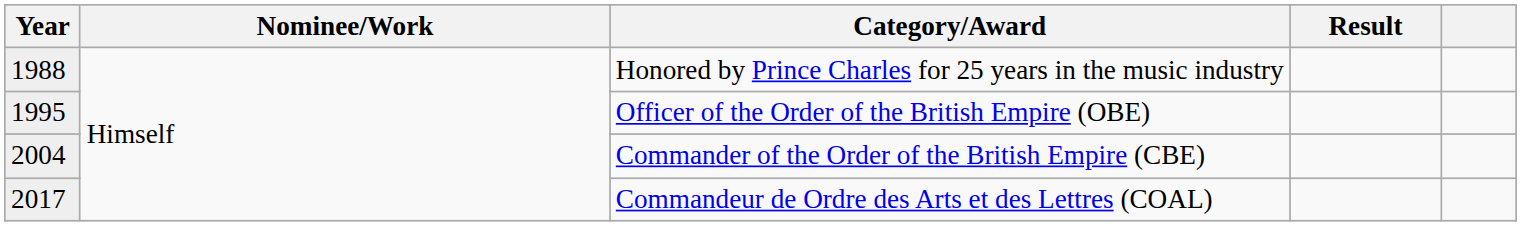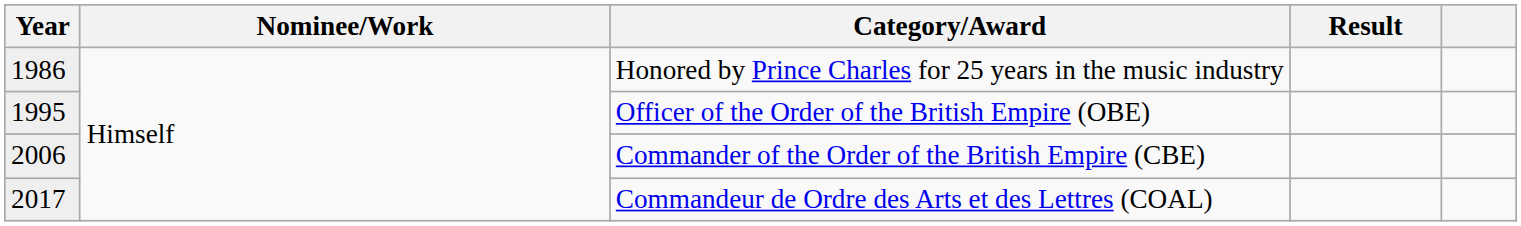Honored by Prince Charles for 25 years in the music industry | Year: 1988 -> 1986
Commander of the Order of the British Empire (CBE) | Year: 2004 -> 2006
